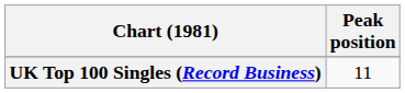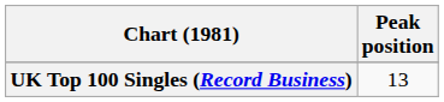UK Top 100 Singles (Record Business) | Peak position: 11 -> 13
